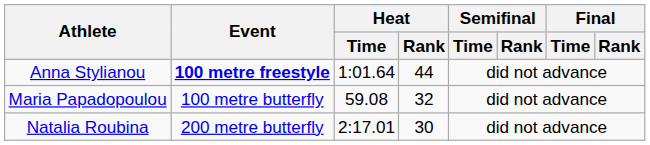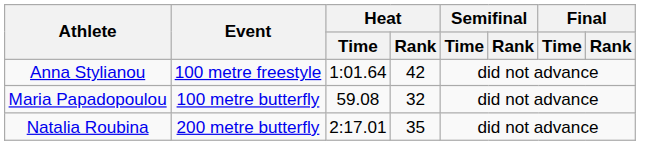Anna Stylianou | Event: bold -> normal
Anna Stylianou | Heat / Rank: 44 -> 42
Natalia Roubina | Heat / Rank: 30 -> 35
